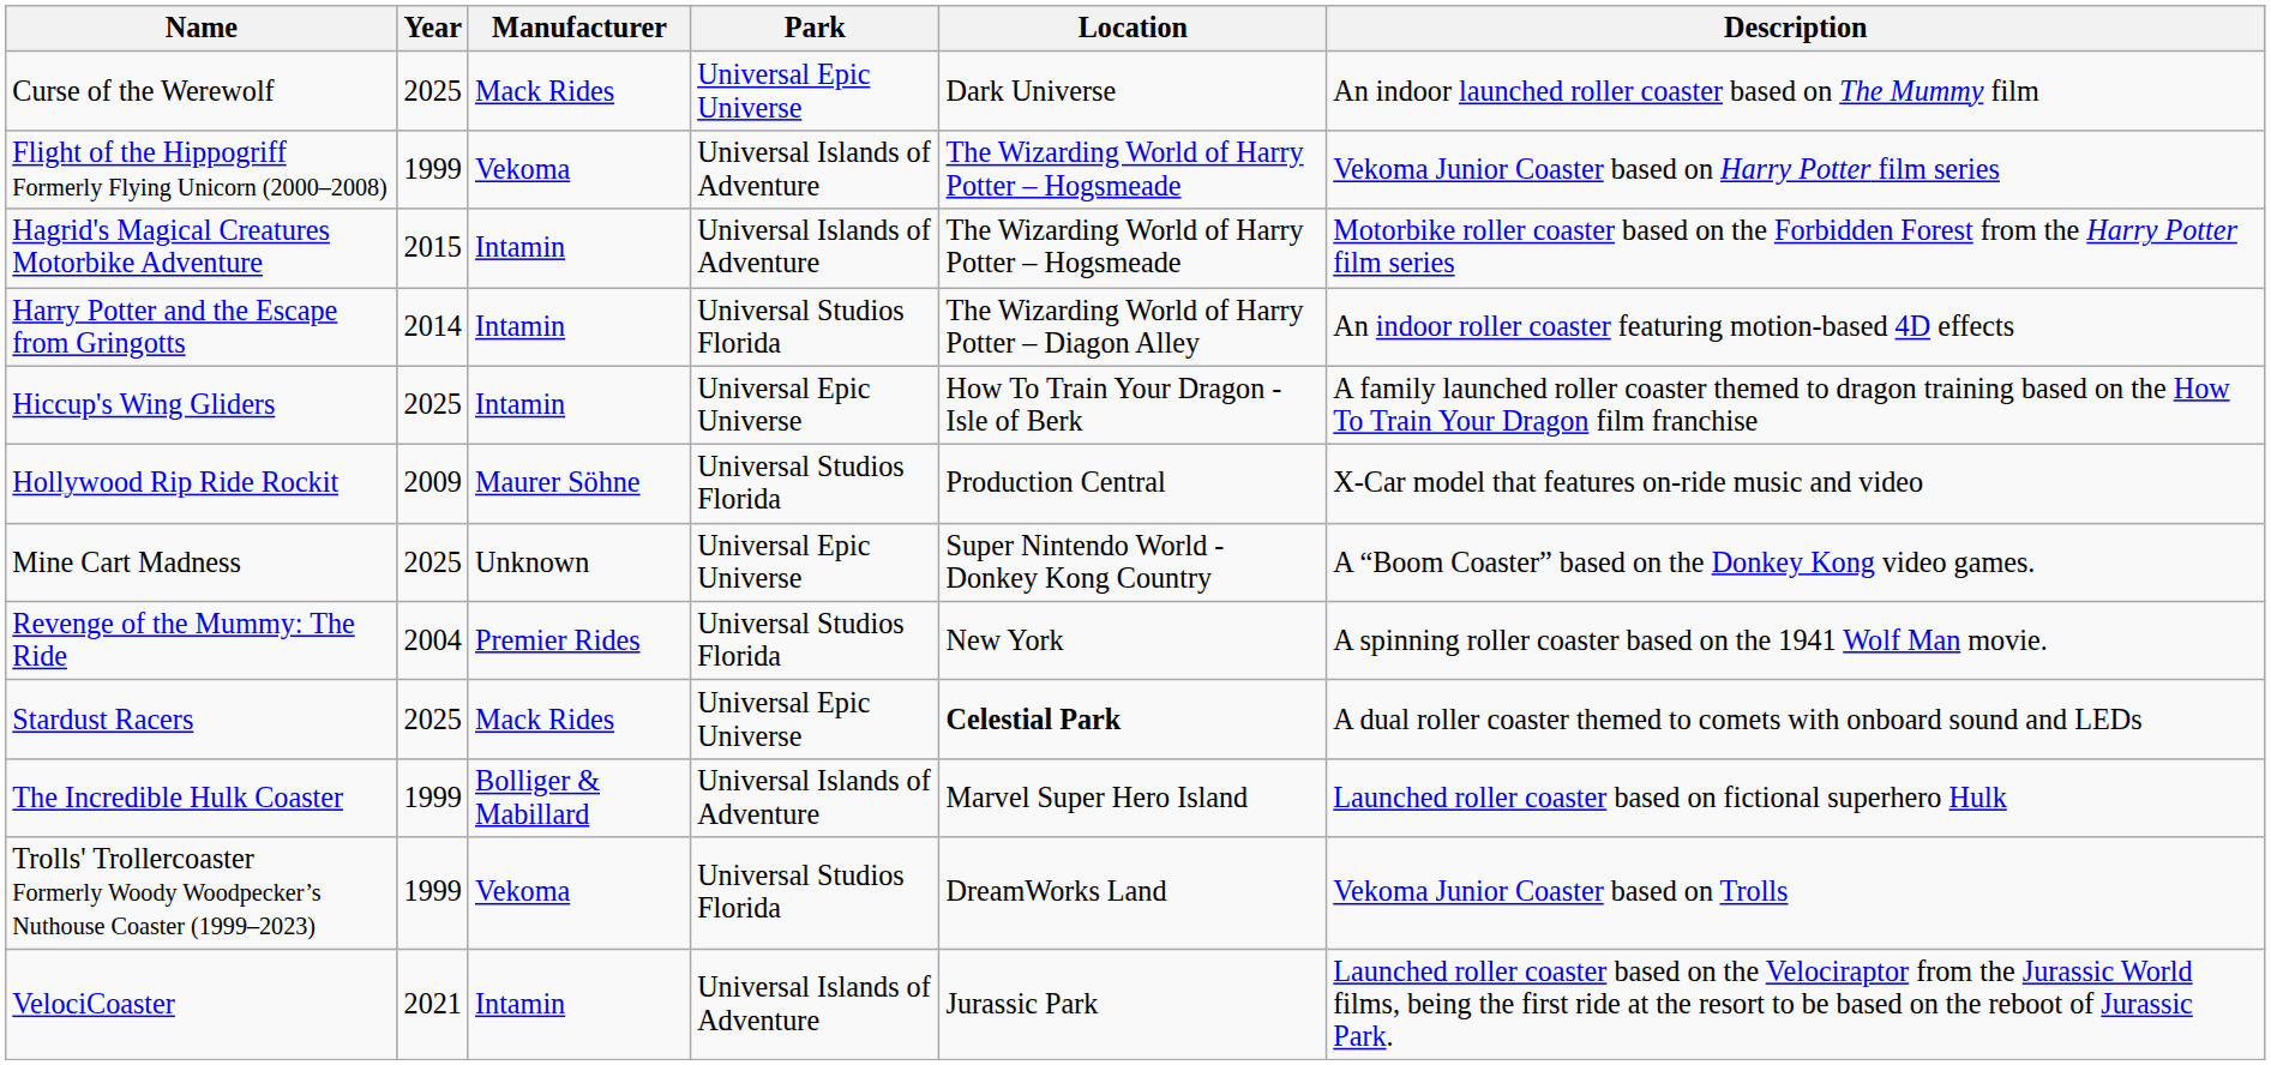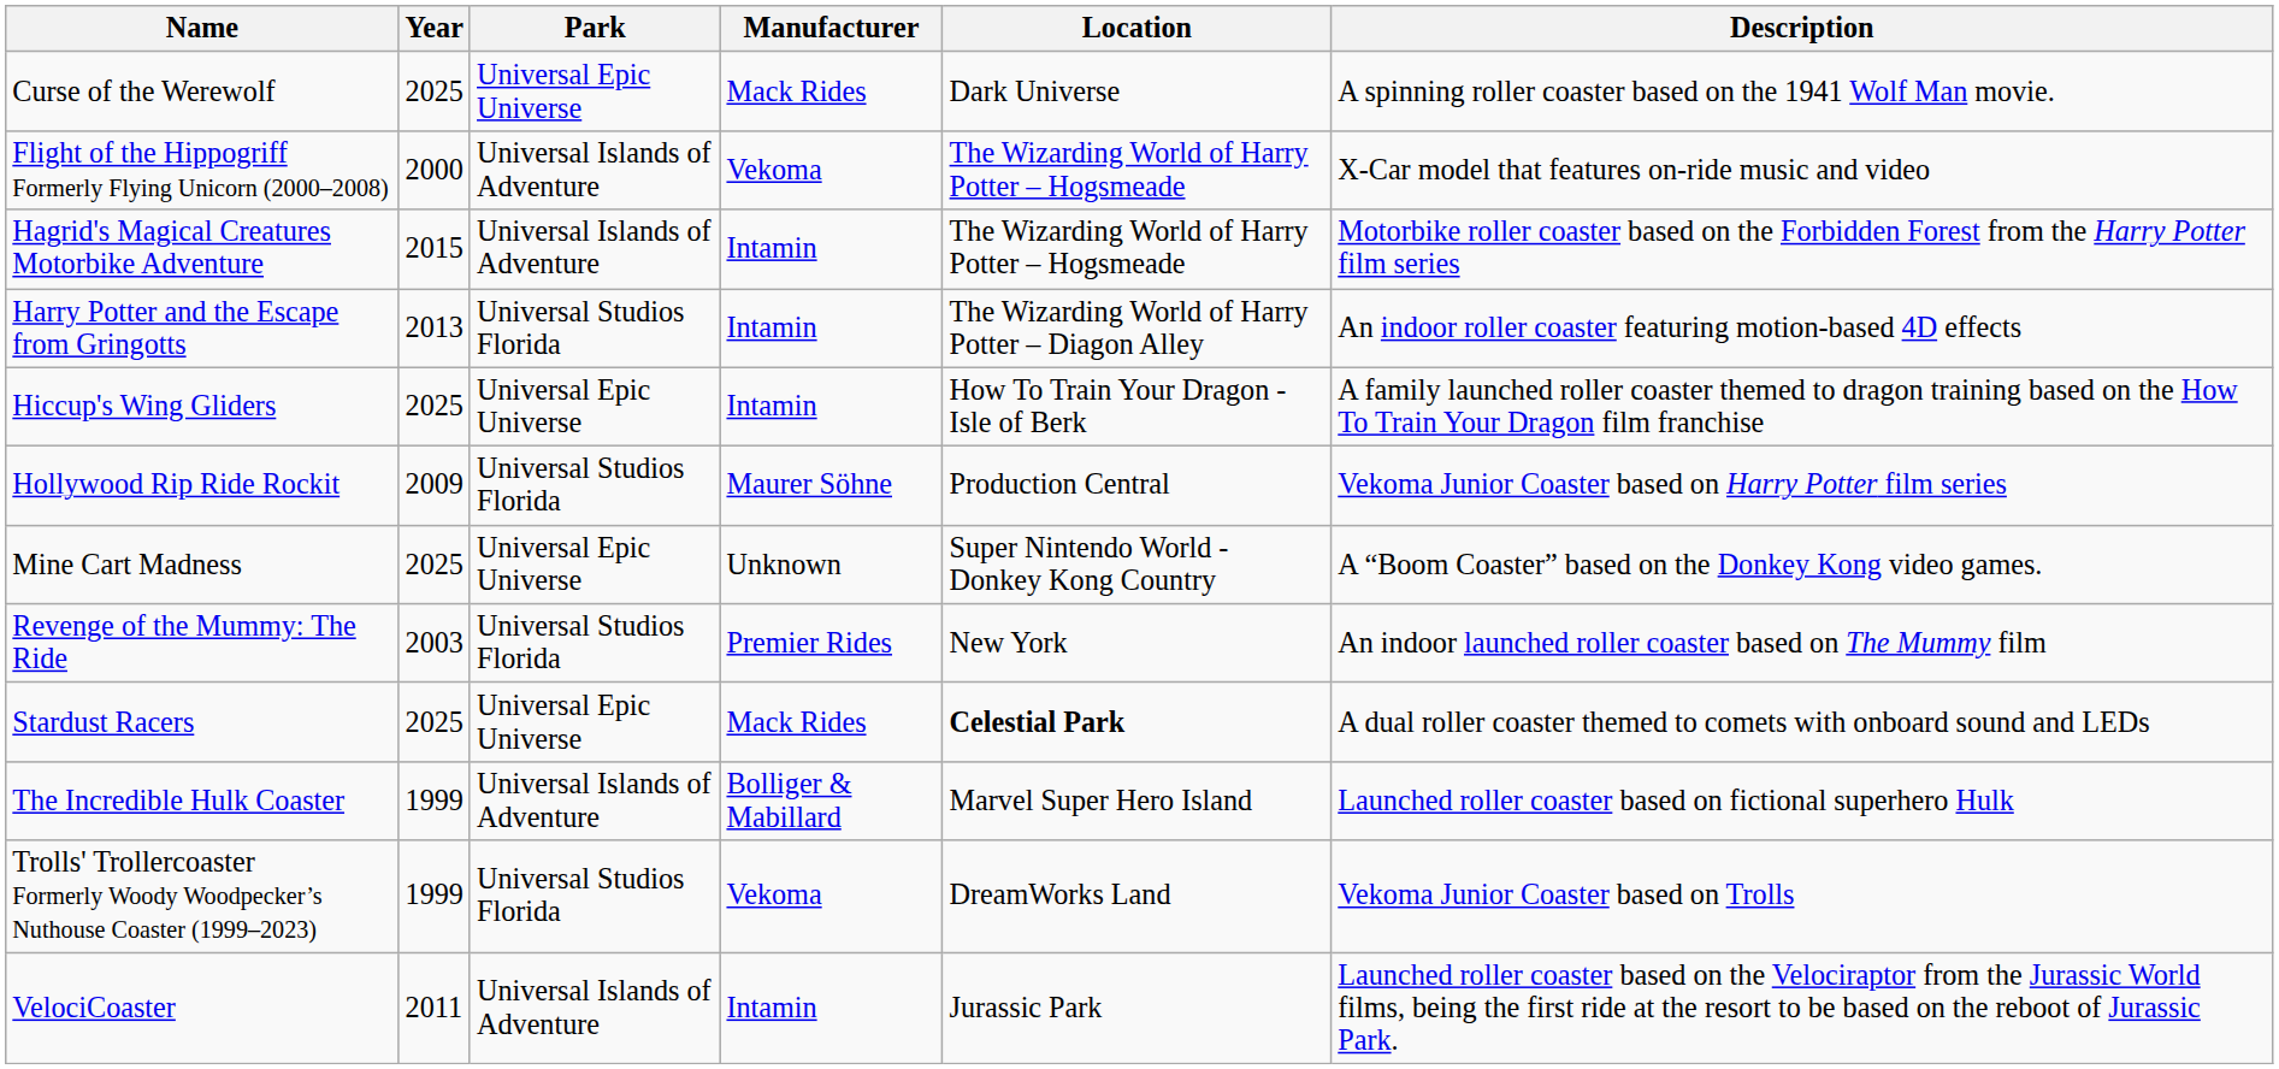columns swapped: Manufacturer <-> Park
Curse of the Werewolf | Description: An indoor launched roller coaster based on The Mummy film -> A spinning roller coaster based on the 1941 Wolf Man movie.
Flight of the Hippogriff Formerly Flying Unicorn (2000–2008) | Year: 1999 -> 2000
Flight of the Hippogriff Formerly Flying Unicorn (2000–2008) | Description: Vekoma Junior Coaster based on Harry Potter film series -> X-Car model that features on-ride music and video
Harry Potter and the Escape from Gringotts | Year: 2014 -> 2013
Hollywood Rip Ride Rockit | Description: X-Car model that features on-ride music and video -> Vekoma Junior Coaster based on Harry Potter film series
Revenge of the Mummy: The Ride | Year: 2004 -> 2003
Revenge of the Mummy: The Ride | Description: A spinning roller coaster based on the 1941 Wolf Man movie. -> An indoor launched roller coaster based on The Mummy film
VelociCoaster | Year: 2021 -> 2011
